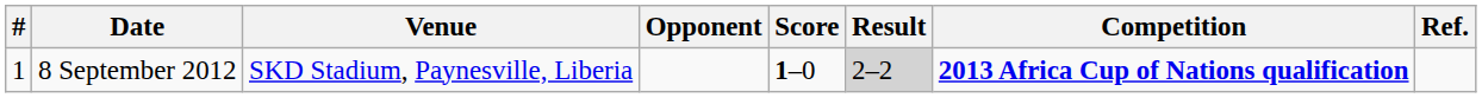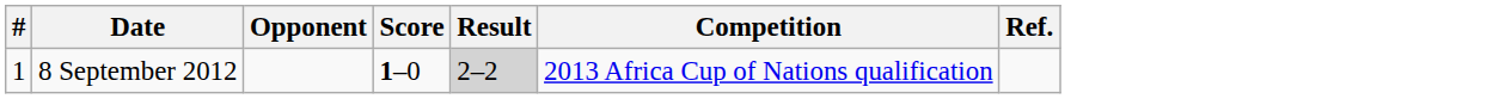- column: Venue | SKD Stadium, Paynesville, Liberia
8 September 2012 | Competition: bold -> normal
